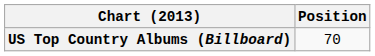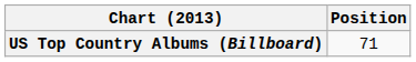US Top Country Albums (Billboard) | Position: 70 -> 71
